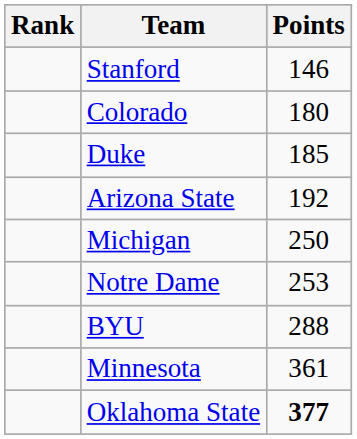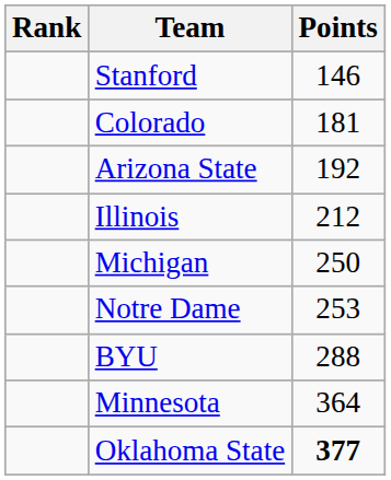Colorado | Points: 180 -> 181
- row: Duke | 185
+ row: Illinois | 212
Minnesota | Points: 361 -> 364
